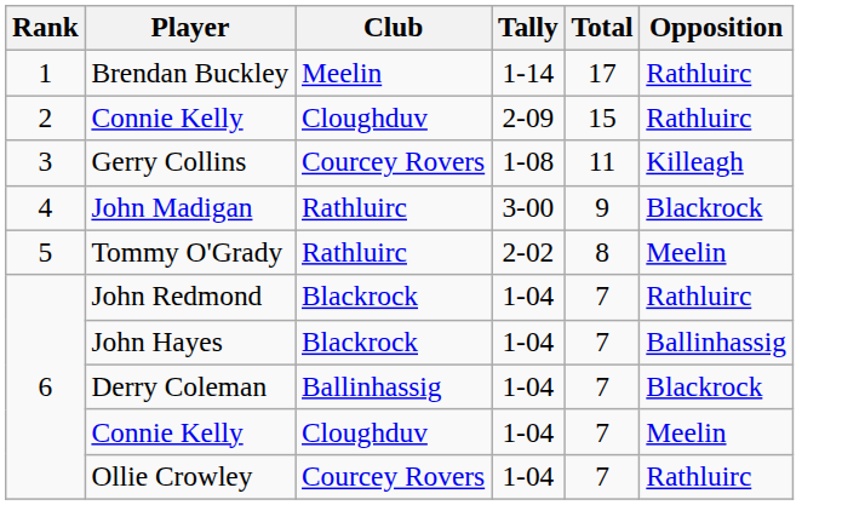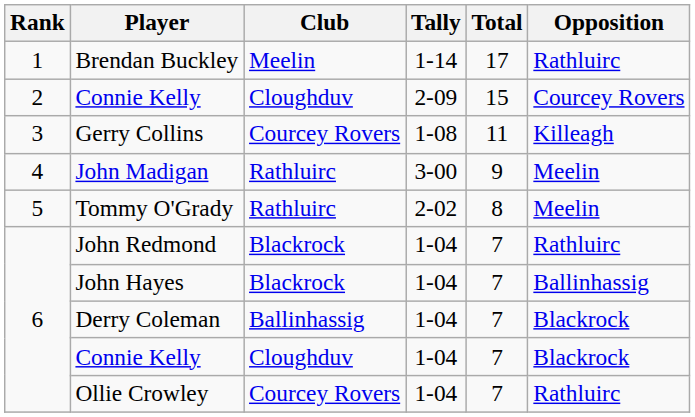2 / Connie Kelly | Opposition: Rathluirc -> Courcey Rovers
John Madigan | Opposition: Blackrock -> Meelin
6 / Connie Kelly | Opposition: Meelin -> Blackrock
